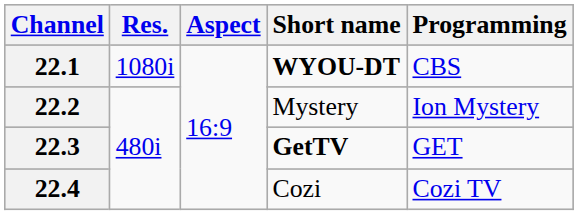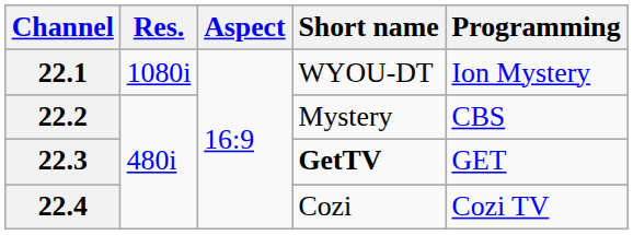22.1 | Short name: bold -> normal
22.1 | Programming: CBS -> Ion Mystery
22.2 | Programming: Ion Mystery -> CBS
